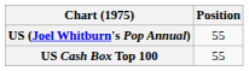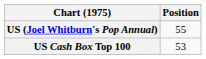US Cash Box Top 100 | Position: 55 -> 53
